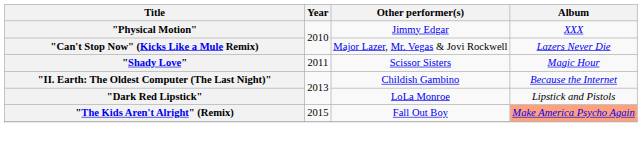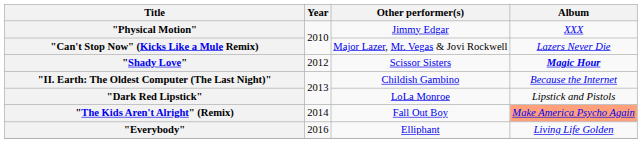"Shady Love" | Year: 2011 -> 2012
"Shady Love" | Album: normal -> bold
"The Kids Aren't Alright" (Remix) | Year: 2015 -> 2014
+ row: "Everybody" | 2016 | Elliphant | Living Life Golden
